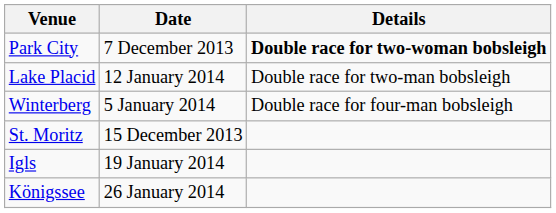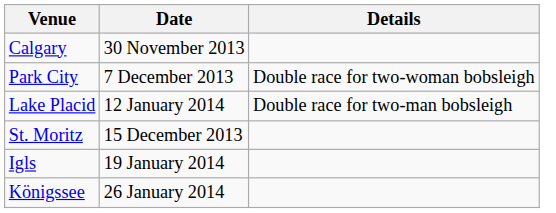+ row: Calgary | 30 November 2013
Park City | Details: bold -> normal
- row: Winterberg | 5 January 2014 | Double race for four-man bobsleigh
